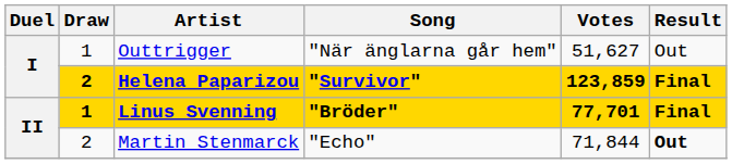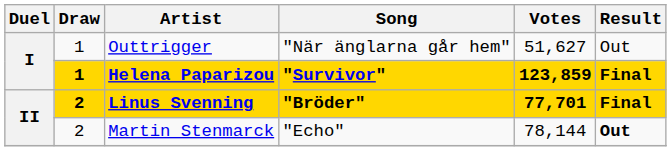Helena Paparizou | Draw: 2 -> 1
Linus Svenning | Draw: 1 -> 2
Martin Stenmarck | Votes: 71,844 -> 78,144
